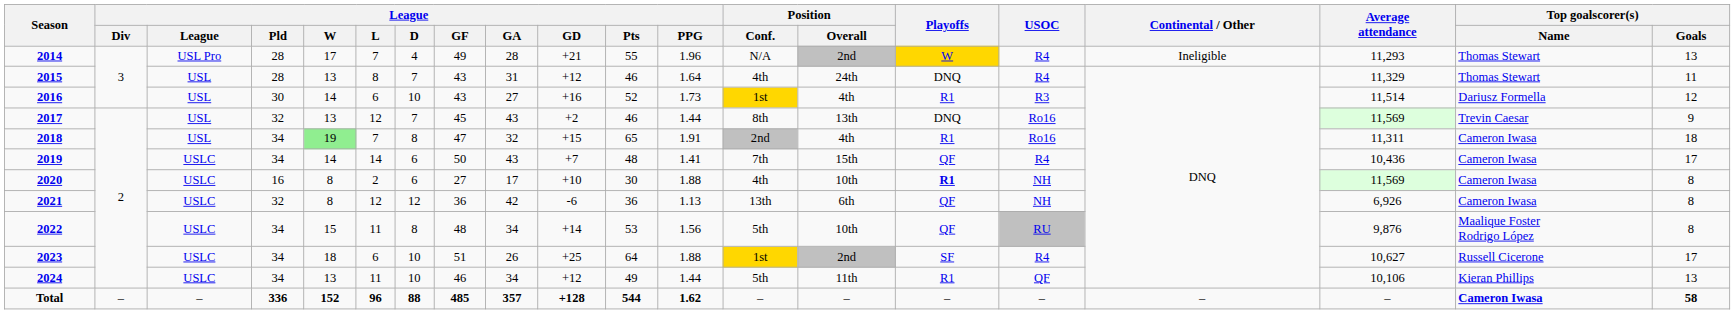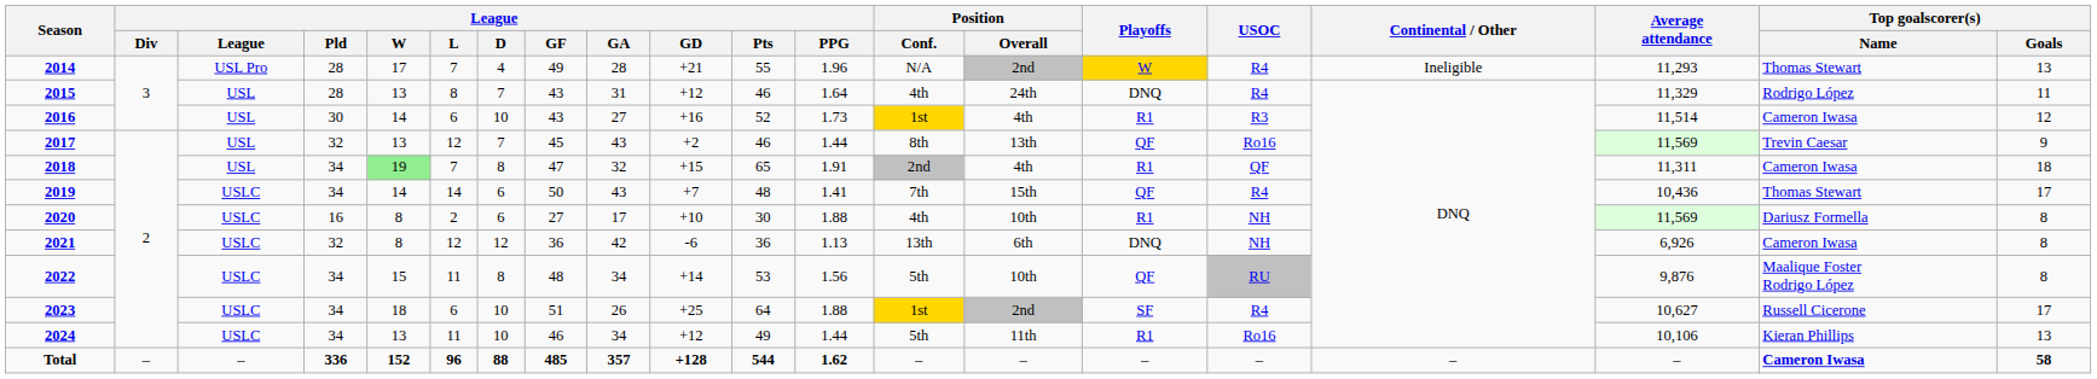2015 | Top goalscorer(s) / Name: Thomas Stewart -> Rodrigo López
2016 | Top goalscorer(s) / Name: Dariusz Formella -> Cameron Iwasa
2017 | Playoffs: DNQ -> QF
2018 | USOC: Ro16 -> QF
2019 | Top goalscorer(s) / Name: Cameron Iwasa -> Thomas Stewart
2020 | Playoffs: bold -> normal
2020 | Top goalscorer(s) / Name: Cameron Iwasa -> Dariusz Formella
2021 | Playoffs: QF -> DNQ
2024 | USOC: QF -> Ro16
